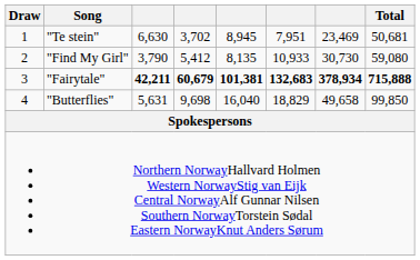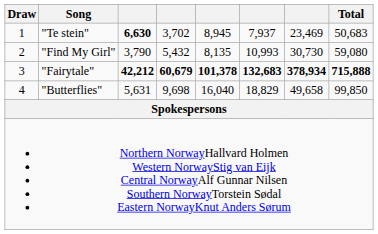"Te stein" | column 3: normal -> bold
"Te stein" | column 6: 7,951 -> 7,937
"Te stein" | Total: 50,681 -> 50,683
"Find My Girl" | column 4: 5,412 -> 5,432
"Find My Girl" | column 6: 10,933 -> 10,993
"Fairytale" | column 3: 42,211 -> 42,212
"Fairytale" | column 5: 101,381 -> 101,378
